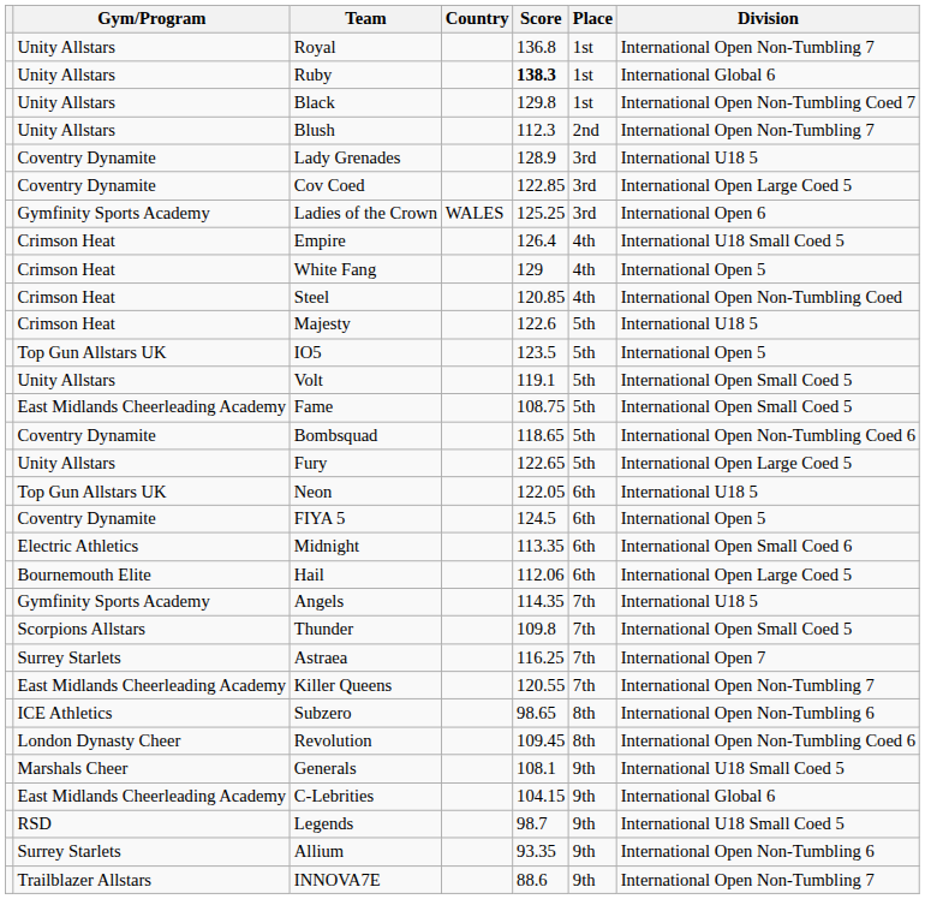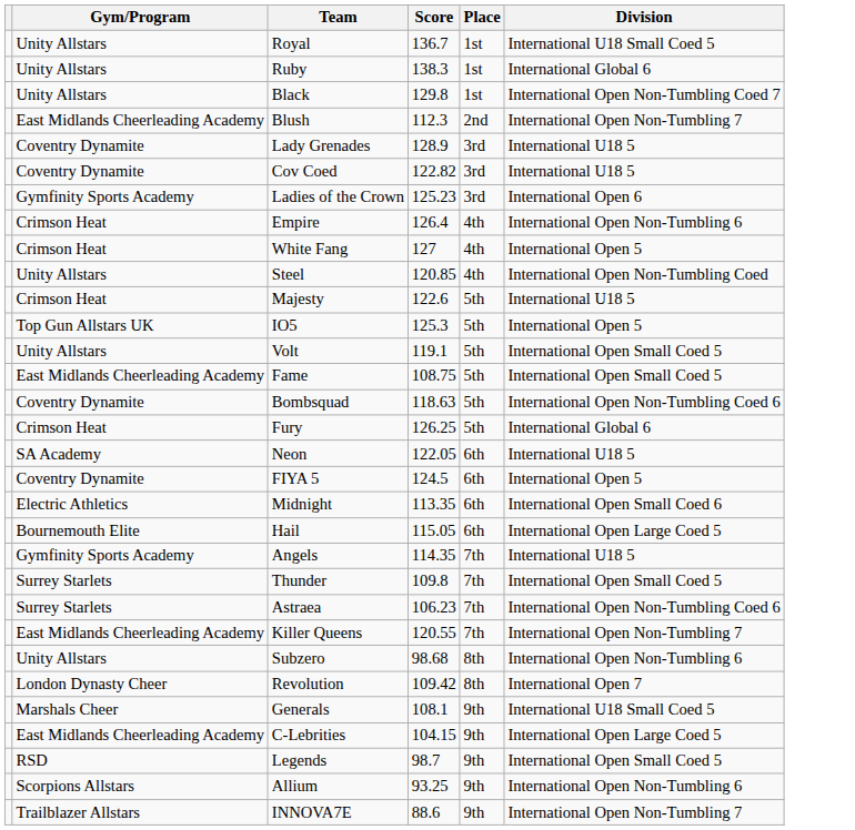- column: Country | WALES
Royal | Score: 136.8 -> 136.7
Royal | Division: International Open Non-Tumbling 7 -> International U18 Small Coed 5
Ruby | Score: bold -> normal
Blush | Gym/Program: Unity Allstars -> East Midlands Cheerleading Academy
Cov Coed | Score: 122.85 -> 122.82
Cov Coed | Division: International Open Large Coed 5 -> International U18 5
Ladies of the Crown | Score: 125.25 -> 125.23
Empire | Division: International U18 Small Coed 5 -> International Open Non-Tumbling 6
White Fang | Score: 129 -> 127
Steel | Gym/Program: Crimson Heat -> Unity Allstars
IO5 | Score: 123.5 -> 125.3
Bombsquad | Score: 118.65 -> 118.63
Fury | Gym/Program: Unity Allstars -> Crimson Heat
Fury | Score: 122.65 -> 126.25
Fury | Division: International Open Large Coed 5 -> International Global 6
Neon | Gym/Program: Top Gun Allstars UK -> SA Academy
Hail | Score: 112.06 -> 115.05
Thunder | Gym/Program: Scorpions Allstars -> Surrey Starlets
Astraea | Score: 116.25 -> 106.23
Astraea | Division: International Open 7 -> International Open Non-Tumbling Coed 6
Subzero | Gym/Program: ICE Athletics -> Unity Allstars
Subzero | Score: 98.65 -> 98.68
Revolution | Score: 109.45 -> 109.42
Revolution | Division: International Open Non-Tumbling Coed 6 -> International Open 7
C-Lebrities | Division: International Global 6 -> International Open Large Coed 5
Legends | Division: International U18 Small Coed 5 -> International Open Small Coed 5
Allium | Gym/Program: Surrey Starlets -> Scorpions Allstars
Allium | Score: 93.35 -> 93.25
